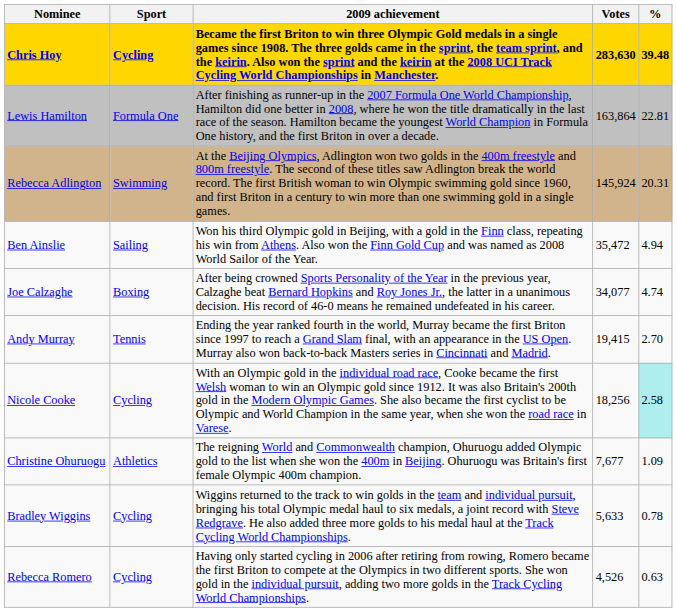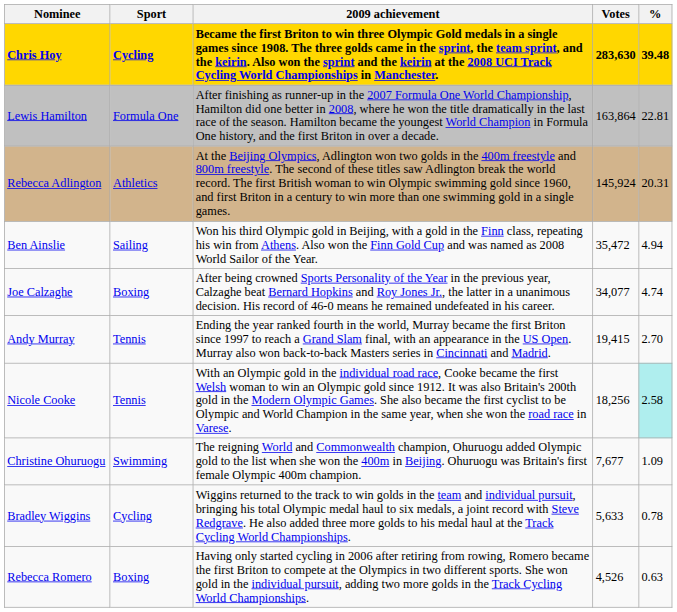Rebecca Adlington | Sport: Swimming -> Athletics
Nicole Cooke | Sport: Cycling -> Tennis
Christine Ohuruogu | Sport: Athletics -> Swimming
Rebecca Romero | Sport: Cycling -> Boxing
